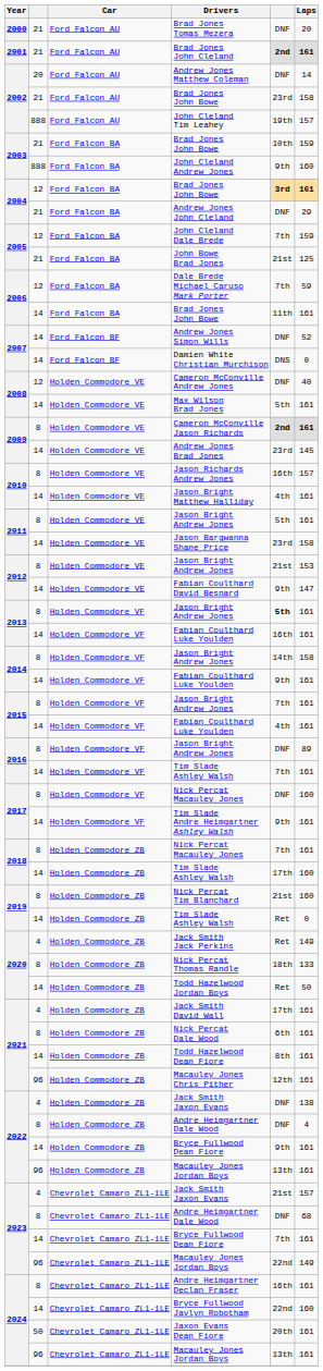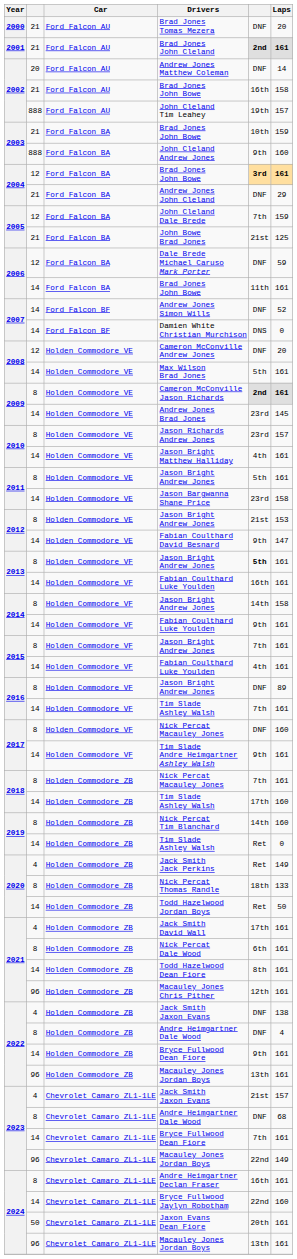2002 / Brad Jones John Bowe | column 5: 23rd -> 16th
Dale Brede Michael Caruso Mark Porter | column 5: 7th -> DNF
Cameron McConville Andrew Jones | Laps: 40 -> 20
Jason Richards Andrew Jones | column 5: 16th -> 23rd
Nick Percat Tim Blanchard | column 5: 21st -> 14th
